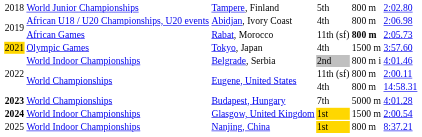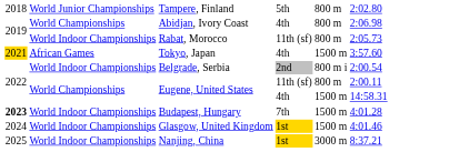Abidjan, Ivory Coast | column 2: African U18 / U20 Championships, U20 events -> World Championships
Rabat, Morocco | column 2: African Games -> World Indoor Championships
Rabat, Morocco | column 5: bold -> normal
Tokyo, Japan | column 2: Olympic Games -> African Games
Belgrade, Serbia | column 6: 4:01.46 -> 2:00.54
Eugene, United States / 4th | column 5: 800 m -> 1500 m
Budapest, Hungary | column 2: World Championships -> World Indoor Championships
Budapest, Hungary | column 5: 5000 m -> 1500 m
Glasgow, United Kingdom | column 1: bold -> normal
Glasgow, United Kingdom | column 6: 2:00.54 -> 4:01.46
Nanjing, China | column 5: 800 m -> 3000 m
